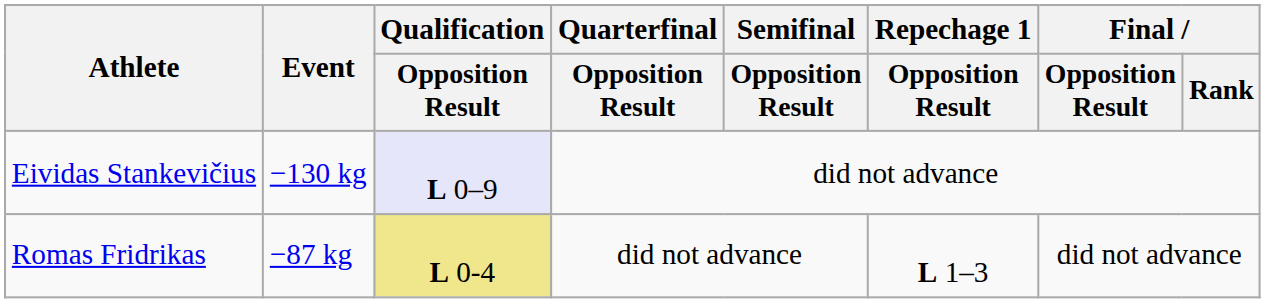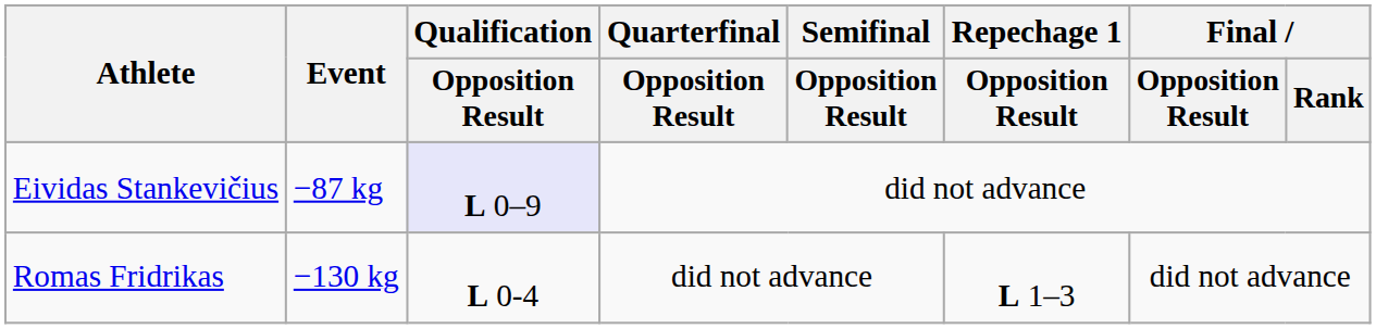Eividas Stankevičius | Event: −130 kg -> −87 kg
Romas Fridrikas | Event: −87 kg -> −130 kg
Romas Fridrikas | Qualification / Opposition Result: khaki background -> no background
